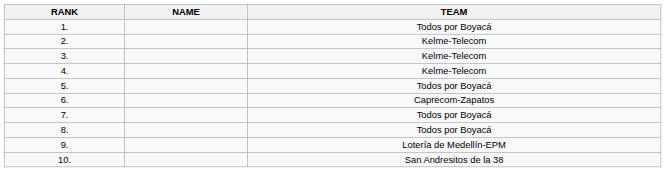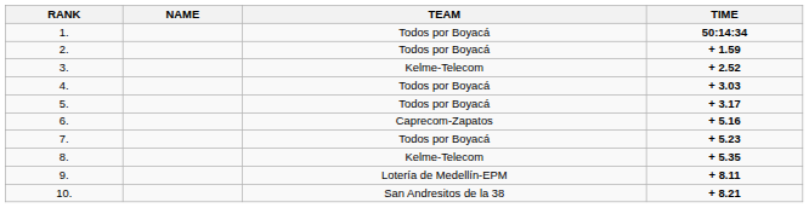+ column: TIME | 50:14:34 | + 1.59 | + 2.52 | + 3.03 | + 3.17 | + 5.16 | + 5.23 | + 5.35 | + 8.11 | + 8.21
2. | TEAM: Kelme-Telecom -> Todos por Boyacá
4. | TEAM: Kelme-Telecom -> Todos por Boyacá
8. | TEAM: Todos por Boyacá -> Kelme-Telecom
